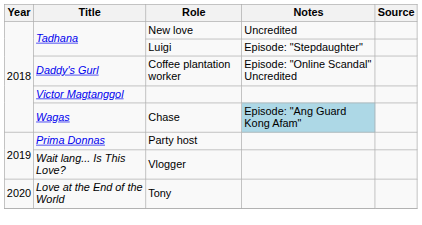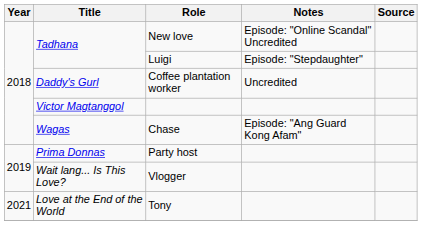New love | Notes: Uncredited -> Episode: "Online Scandal" Uncredited
Coffee plantation worker | Notes: Episode: "Online Scandal" Uncredited -> Uncredited
Chase | Notes: lightblue background -> no background
Tony | Year: 2020 -> 2021
